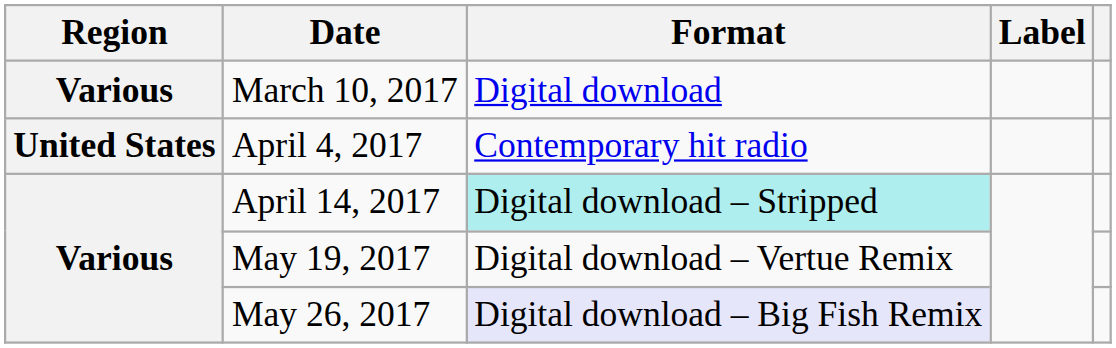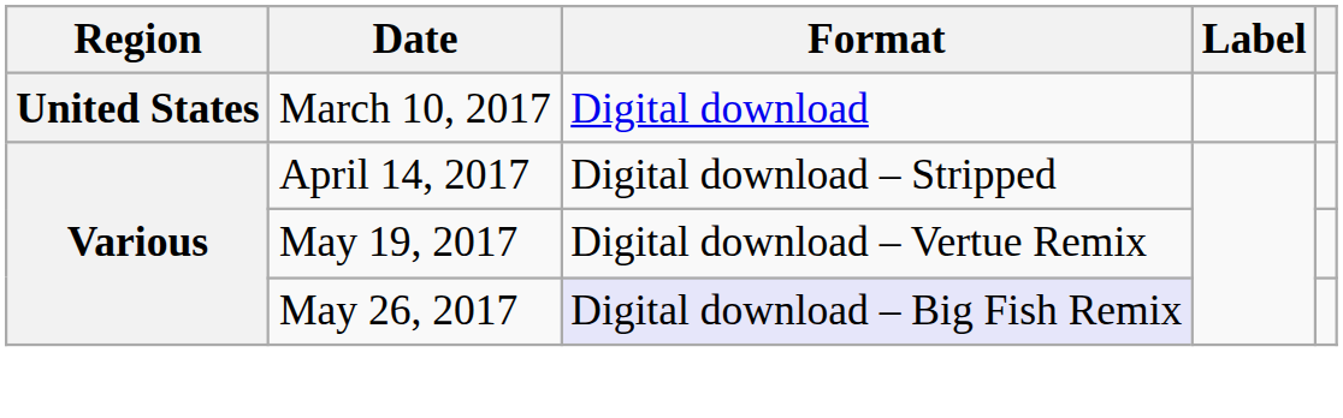March 10, 2017 | Region: Various -> United States
- row: United States | April 4, 2017 | Contemporary hit radio
April 14, 2017 | Format: paleturquoise background -> no background
